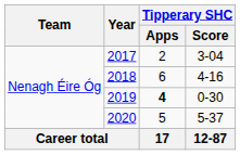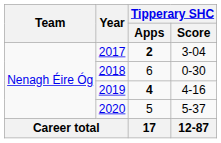2017 | Tipperary SHC / Apps: normal -> bold
2018 | Tipperary SHC / Score: 4-16 -> 0-30
2019 | Tipperary SHC / Score: 0-30 -> 4-16
